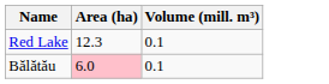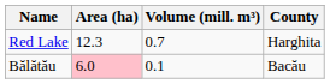+ column: County | Harghita | Bacău
Red Lake | Volume (mill. m³): 0.1 -> 0.7
